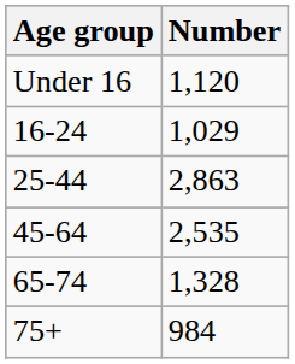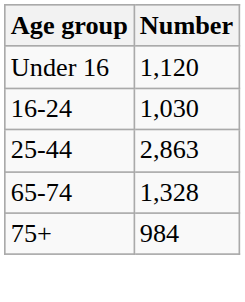16-24 | Number: 1,029 -> 1,030
- row: 45-64 | 2,535
